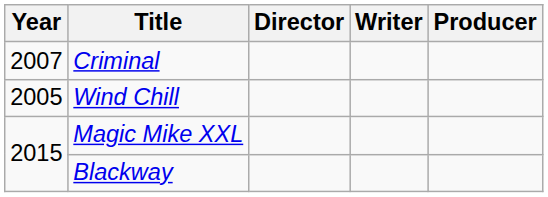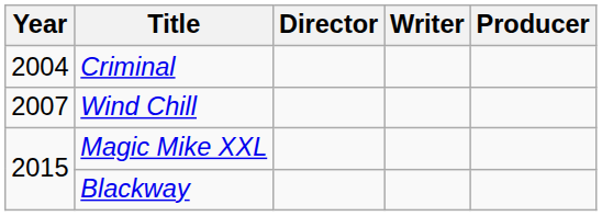Criminal | Year: 2007 -> 2004
Wind Chill | Year: 2005 -> 2007
